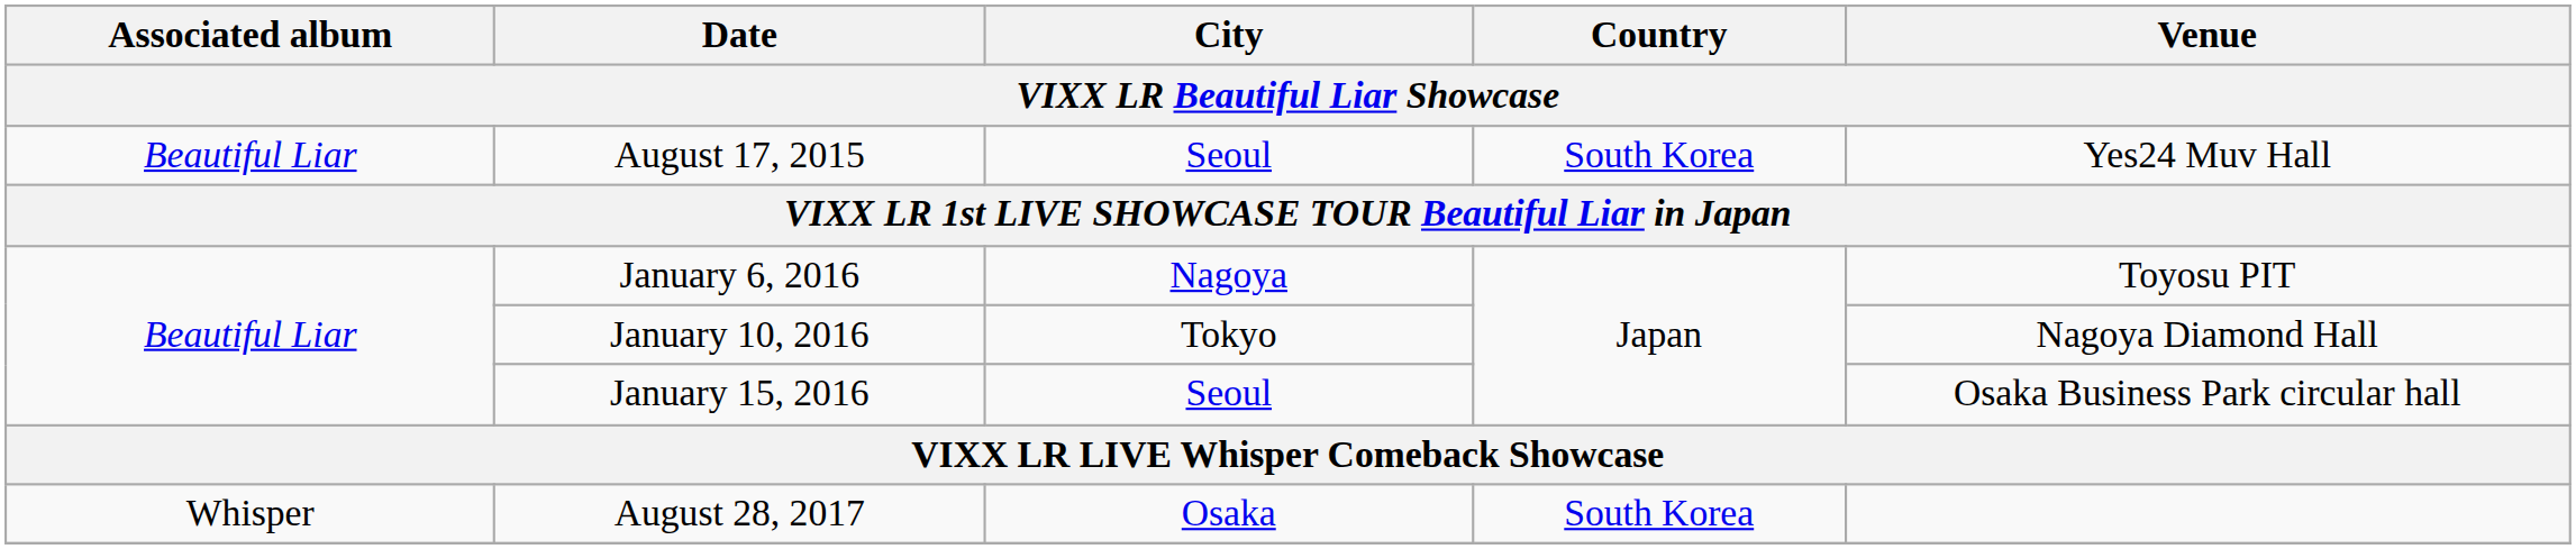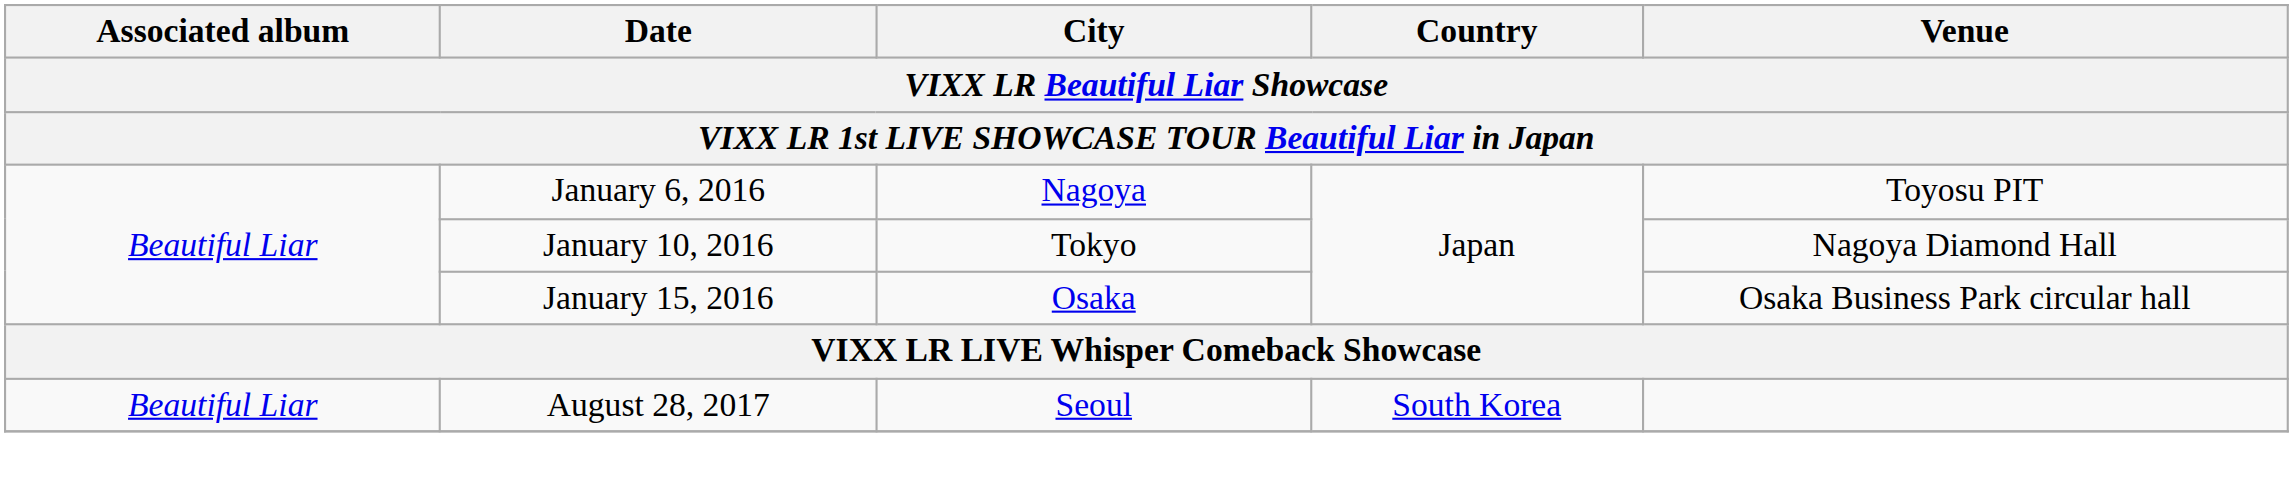- row: Beautiful Liar | August 17, 2015 | Seoul | South Korea | Yes24 Muv Hall
January 15, 2016 | City: Seoul -> Osaka
August 28, 2017 | Associated album: Whisper -> Beautiful Liar
August 28, 2017 | City: Osaka -> Seoul
